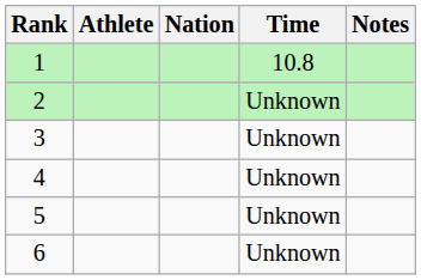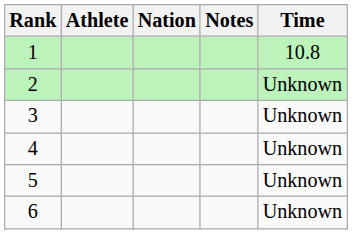columns swapped: Time <-> Notes
